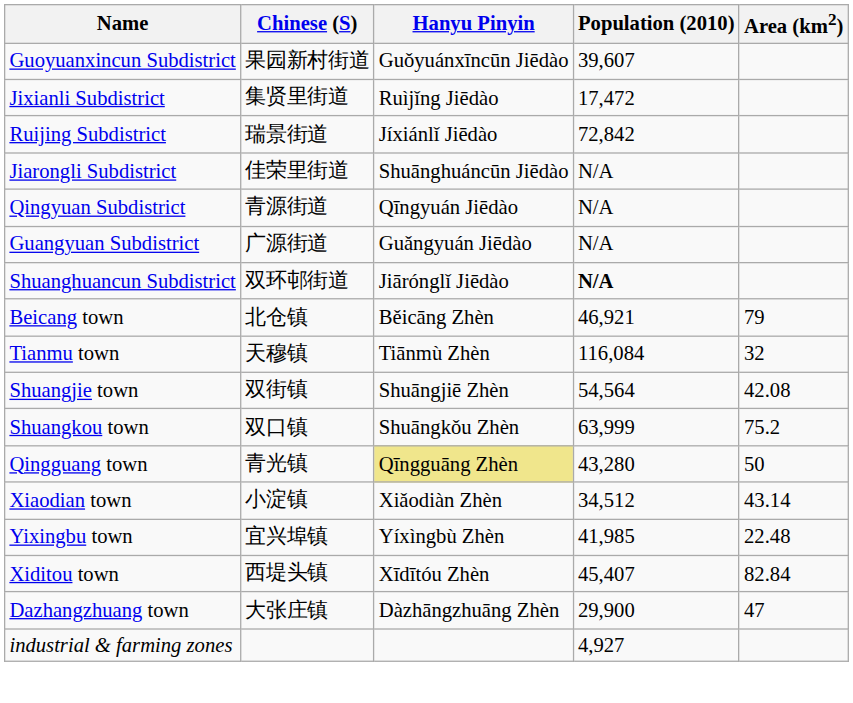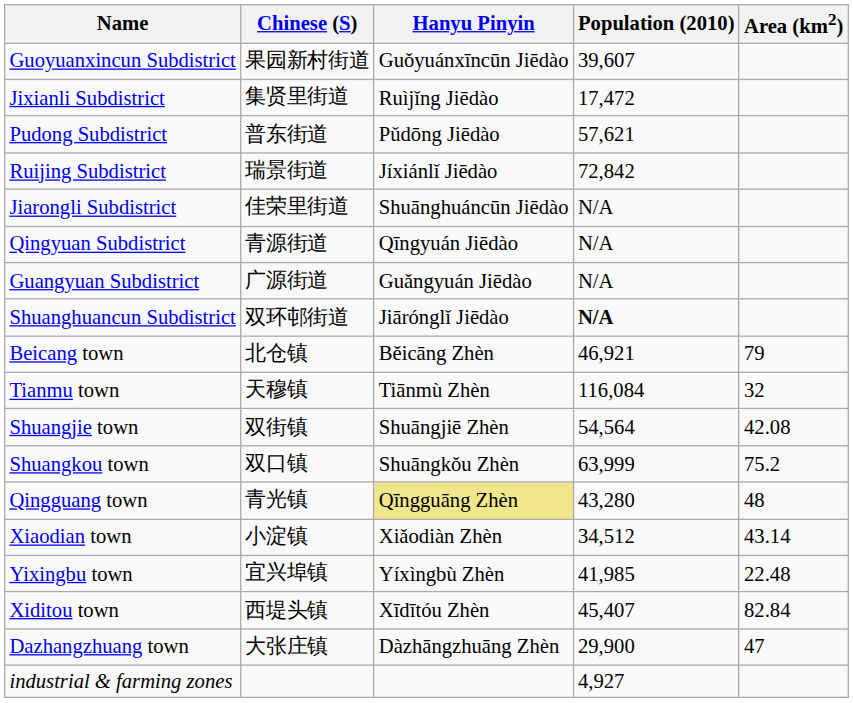+ row: Pudong Subdistrict | 普东街道 | Pǔdōng Jiēdào | 57,621
Qingguang town | Area (km2): 50 -> 48
